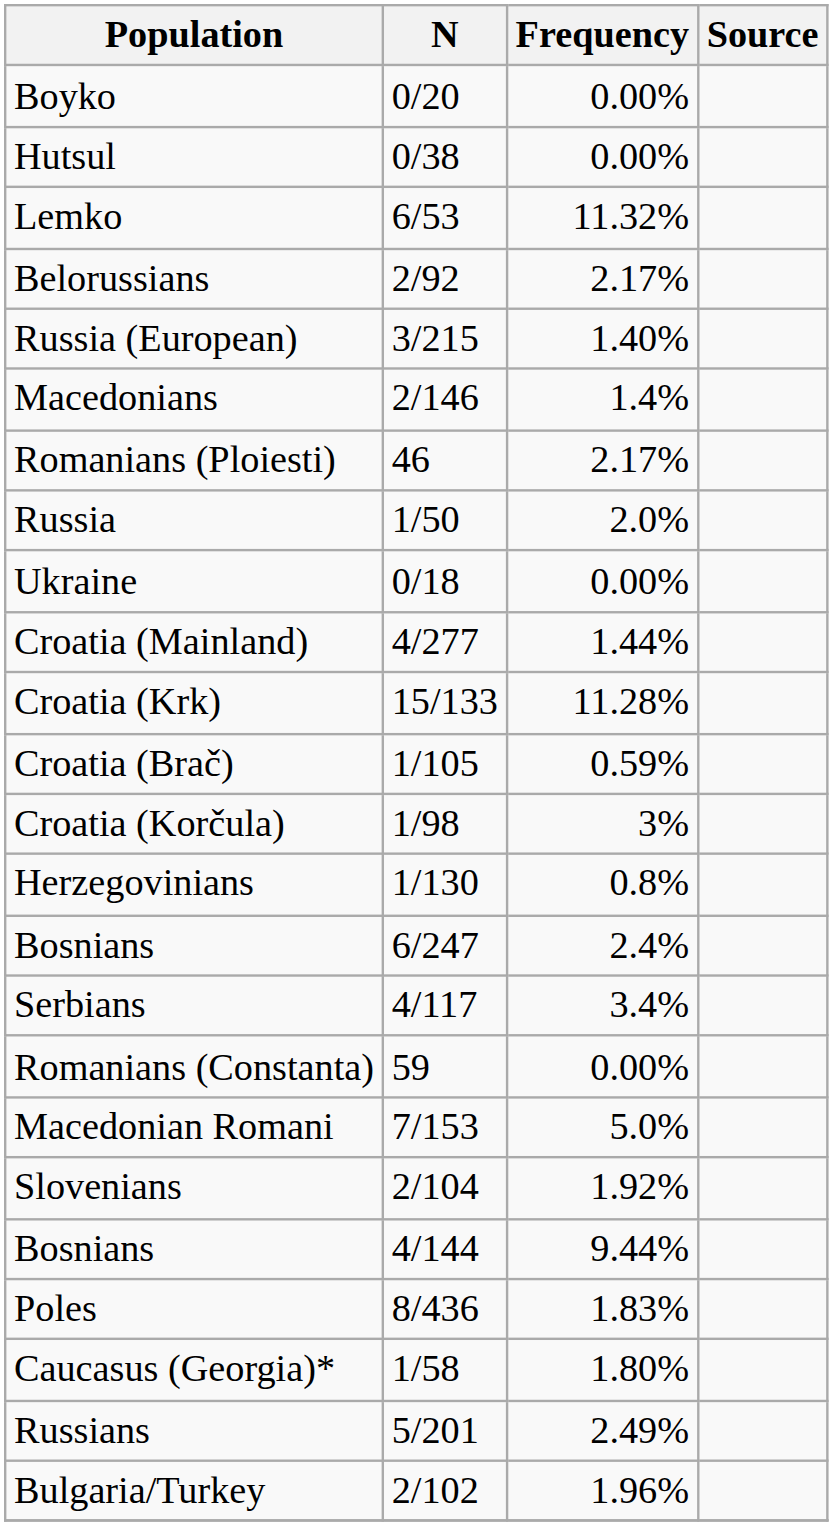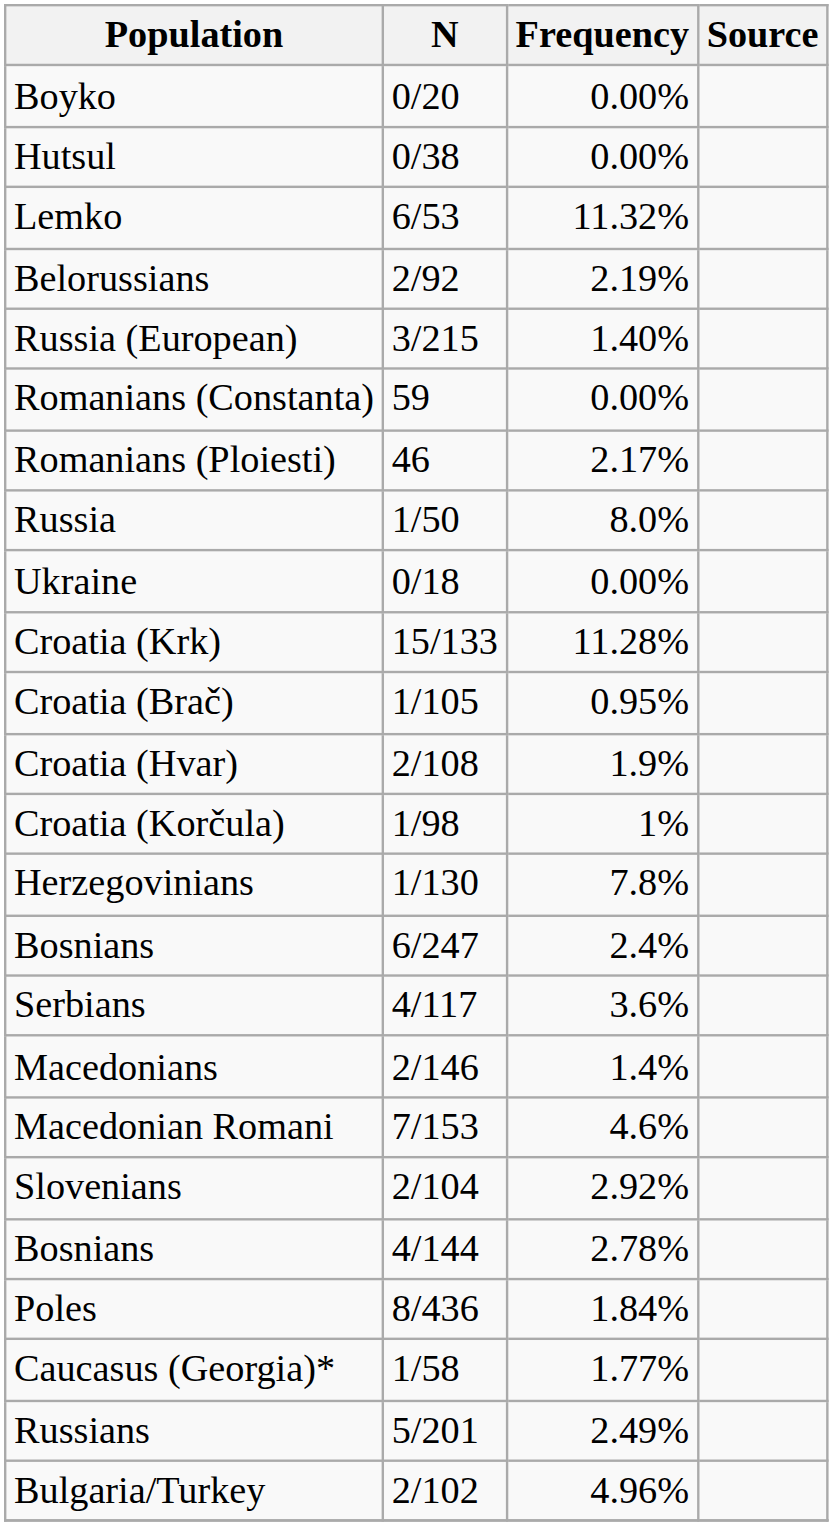Belorussians | Frequency: 2.17% -> 2.19%
rows swapped: Romanians (Constanta) <-> Macedonians
Russia | Frequency: 2.0% -> 8.0%
- row: Croatia (Mainland) | 4/277 | 1.44%
Croatia (Brač) | Frequency: 0.59% -> 0.95%
+ row: Croatia (Hvar) | 2/108 | 1.9%
Croatia (Korčula) | Frequency: 3% -> 1%
Herzegovinians | Frequency: 0.8% -> 7.8%
Serbians | Frequency: 3.4% -> 3.6%
Macedonian Romani | Frequency: 5.0% -> 4.6%
Slovenians | Frequency: 1.92% -> 2.92%
Bosnians / 4/144 | Frequency: 9.44% -> 2.78%
Poles | Frequency: 1.83% -> 1.84%
Caucasus (Georgia)* | Frequency: 1.80% -> 1.77%
Bulgaria/Turkey | Frequency: 1.96% -> 4.96%
